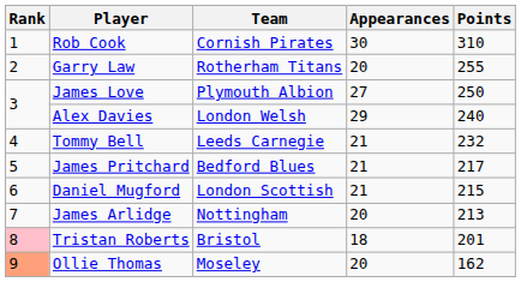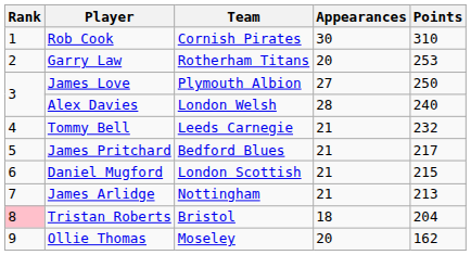Garry Law | Points: 255 -> 253
Alex Davies | Appearances: 29 -> 28
James Arlidge | Appearances: 20 -> 21
Tristan Roberts | Points: 201 -> 204
Ollie Thomas | Rank: lightsalmon background -> no background
